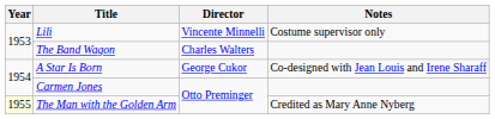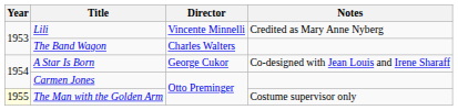Lili | Notes: Costume supervisor only -> Credited as Mary Anne Nyberg
The Man with the Golden Arm | Notes: Credited as Mary Anne Nyberg -> Costume supervisor only
